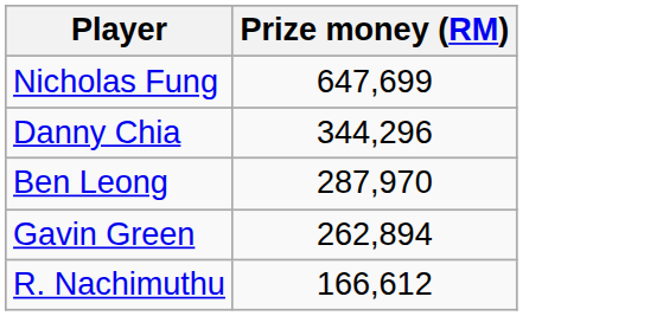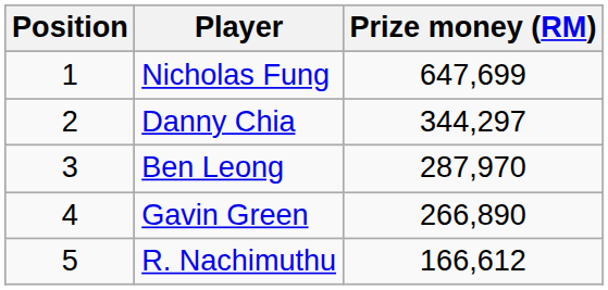+ column: Position | 1 | 2 | 3 | 4 | 5
Danny Chia | Prize money (RM): 344,296 -> 344,297
Gavin Green | Prize money (RM): 262,894 -> 266,890
